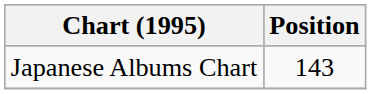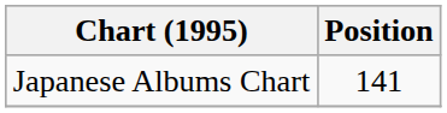Japanese Albums Chart | Position: 143 -> 141
